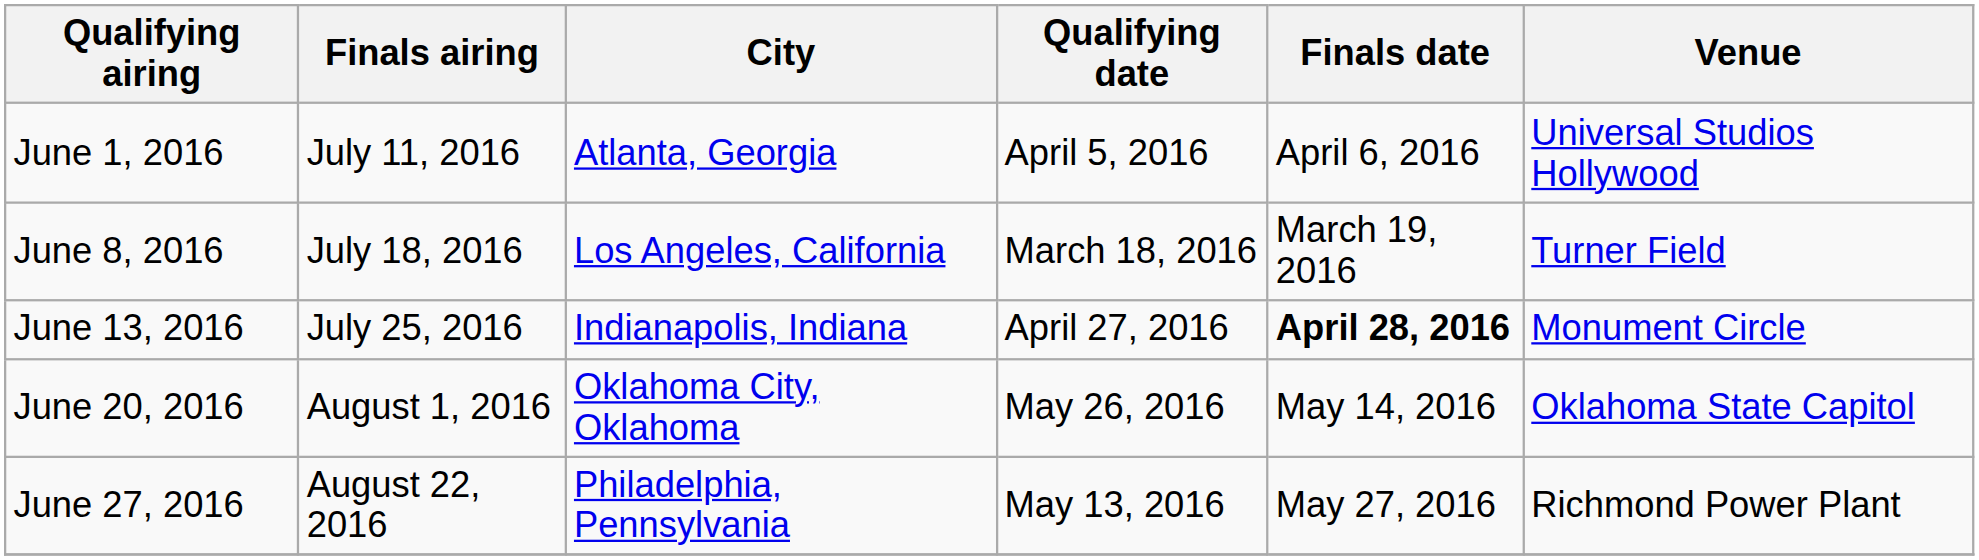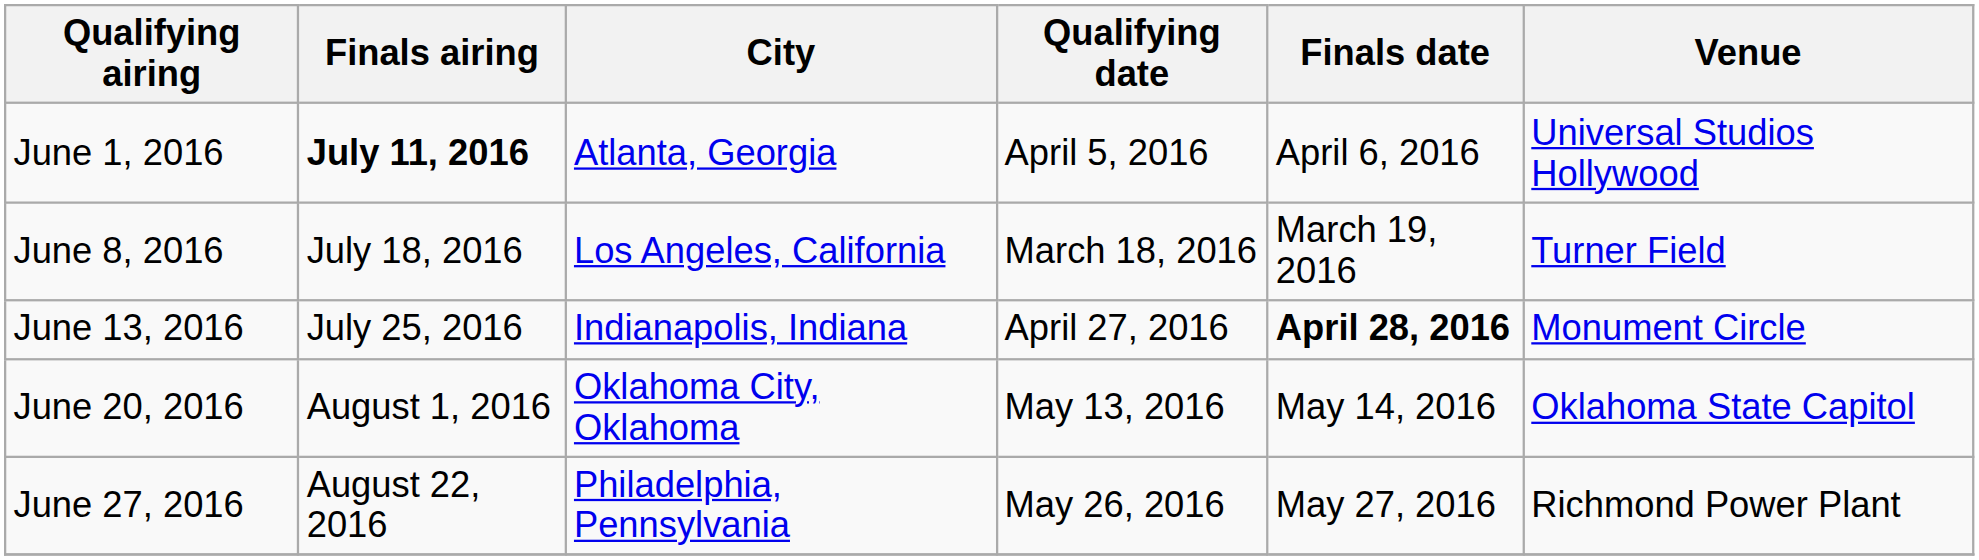June 1, 2016 | Finals airing: normal -> bold
June 20, 2016 | Qualifying date: May 26, 2016 -> May 13, 2016
June 27, 2016 | Qualifying date: May 13, 2016 -> May 26, 2016
